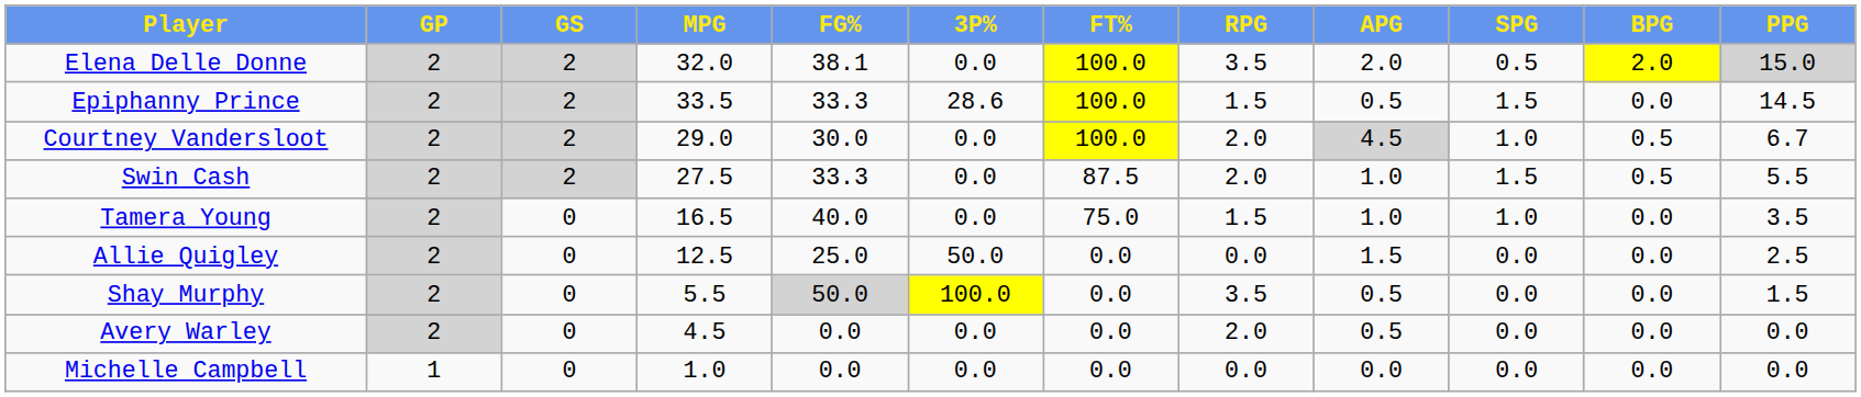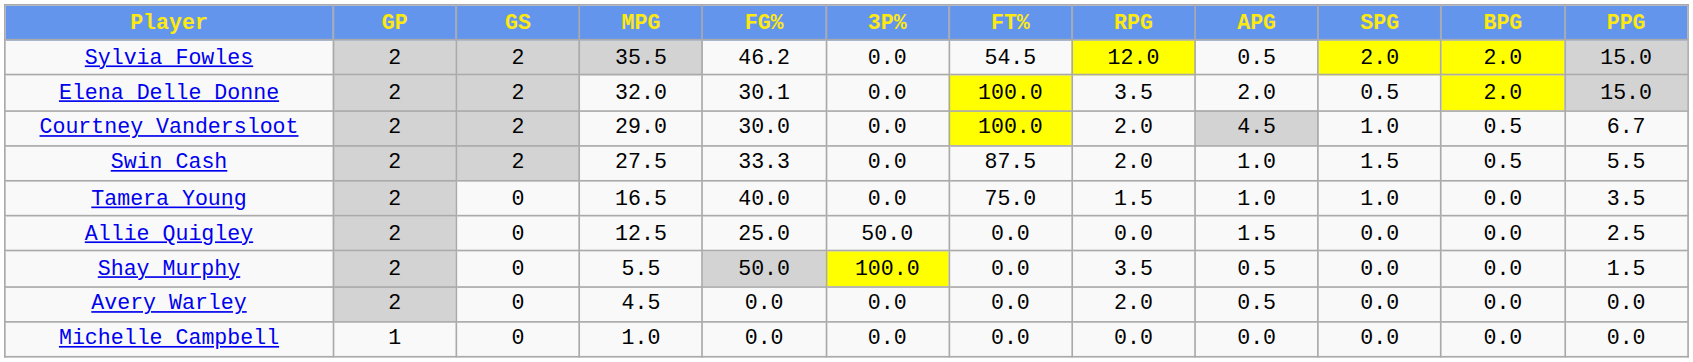+ row: Sylvia Fowles | 2 | 2 | 35.5 | 46.2 | 0.0 | 54.5 | 12.0 | 0.5 | 2.0 | 2.0 | 15.0
Elena Delle Donne | FG%: 38.1 -> 30.1
- row: Epiphanny Prince | 2 | 2 | 33.5 | 33.3 | 28.6 | 100.0 | 1.5 | 0.5 | 1.5 | 0.0 | 14.5
